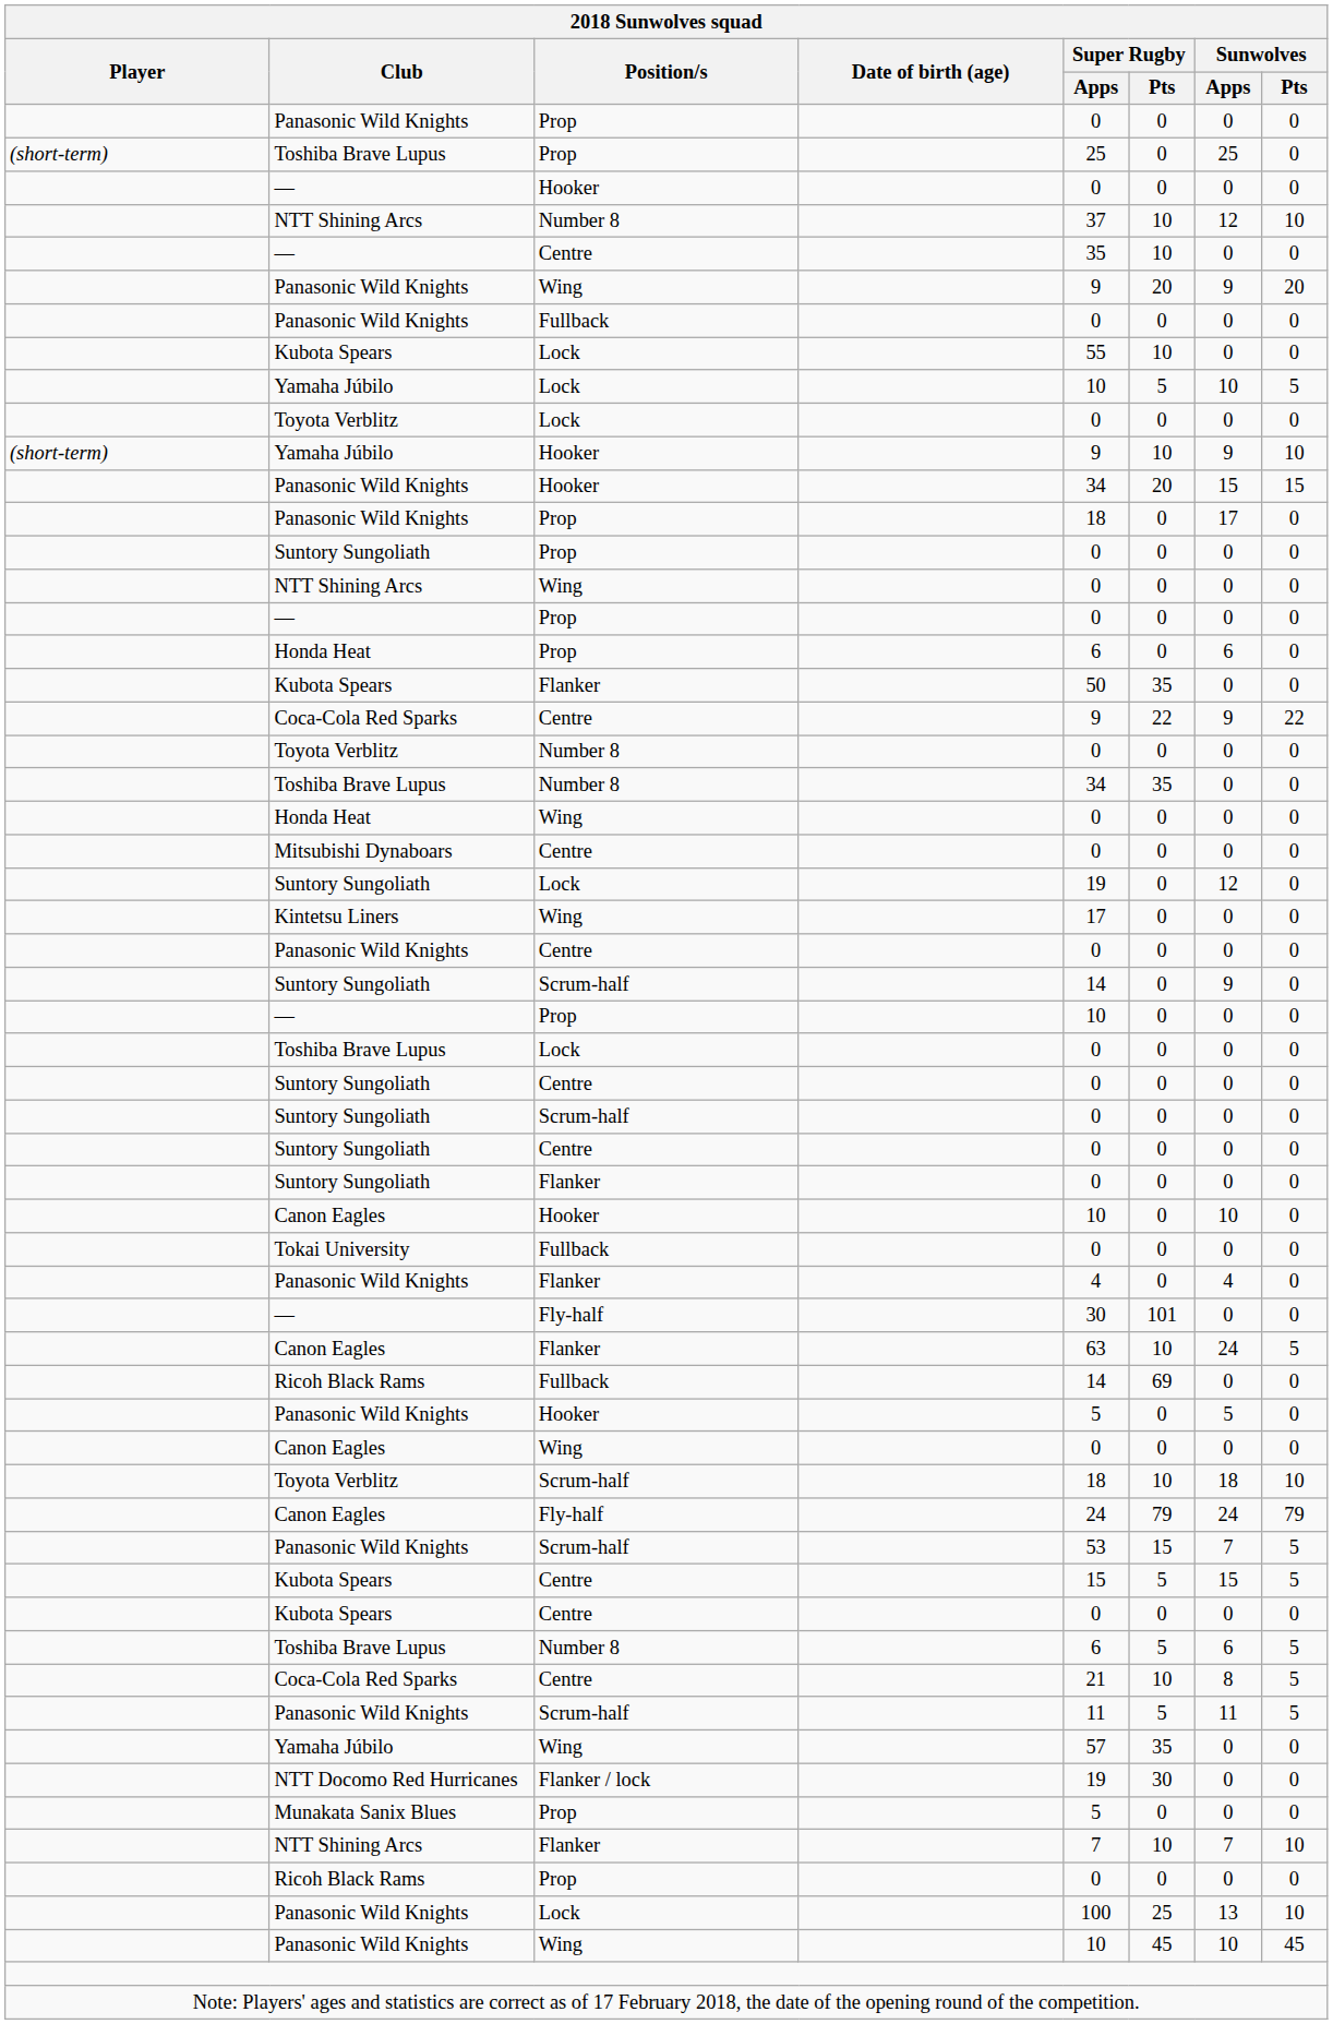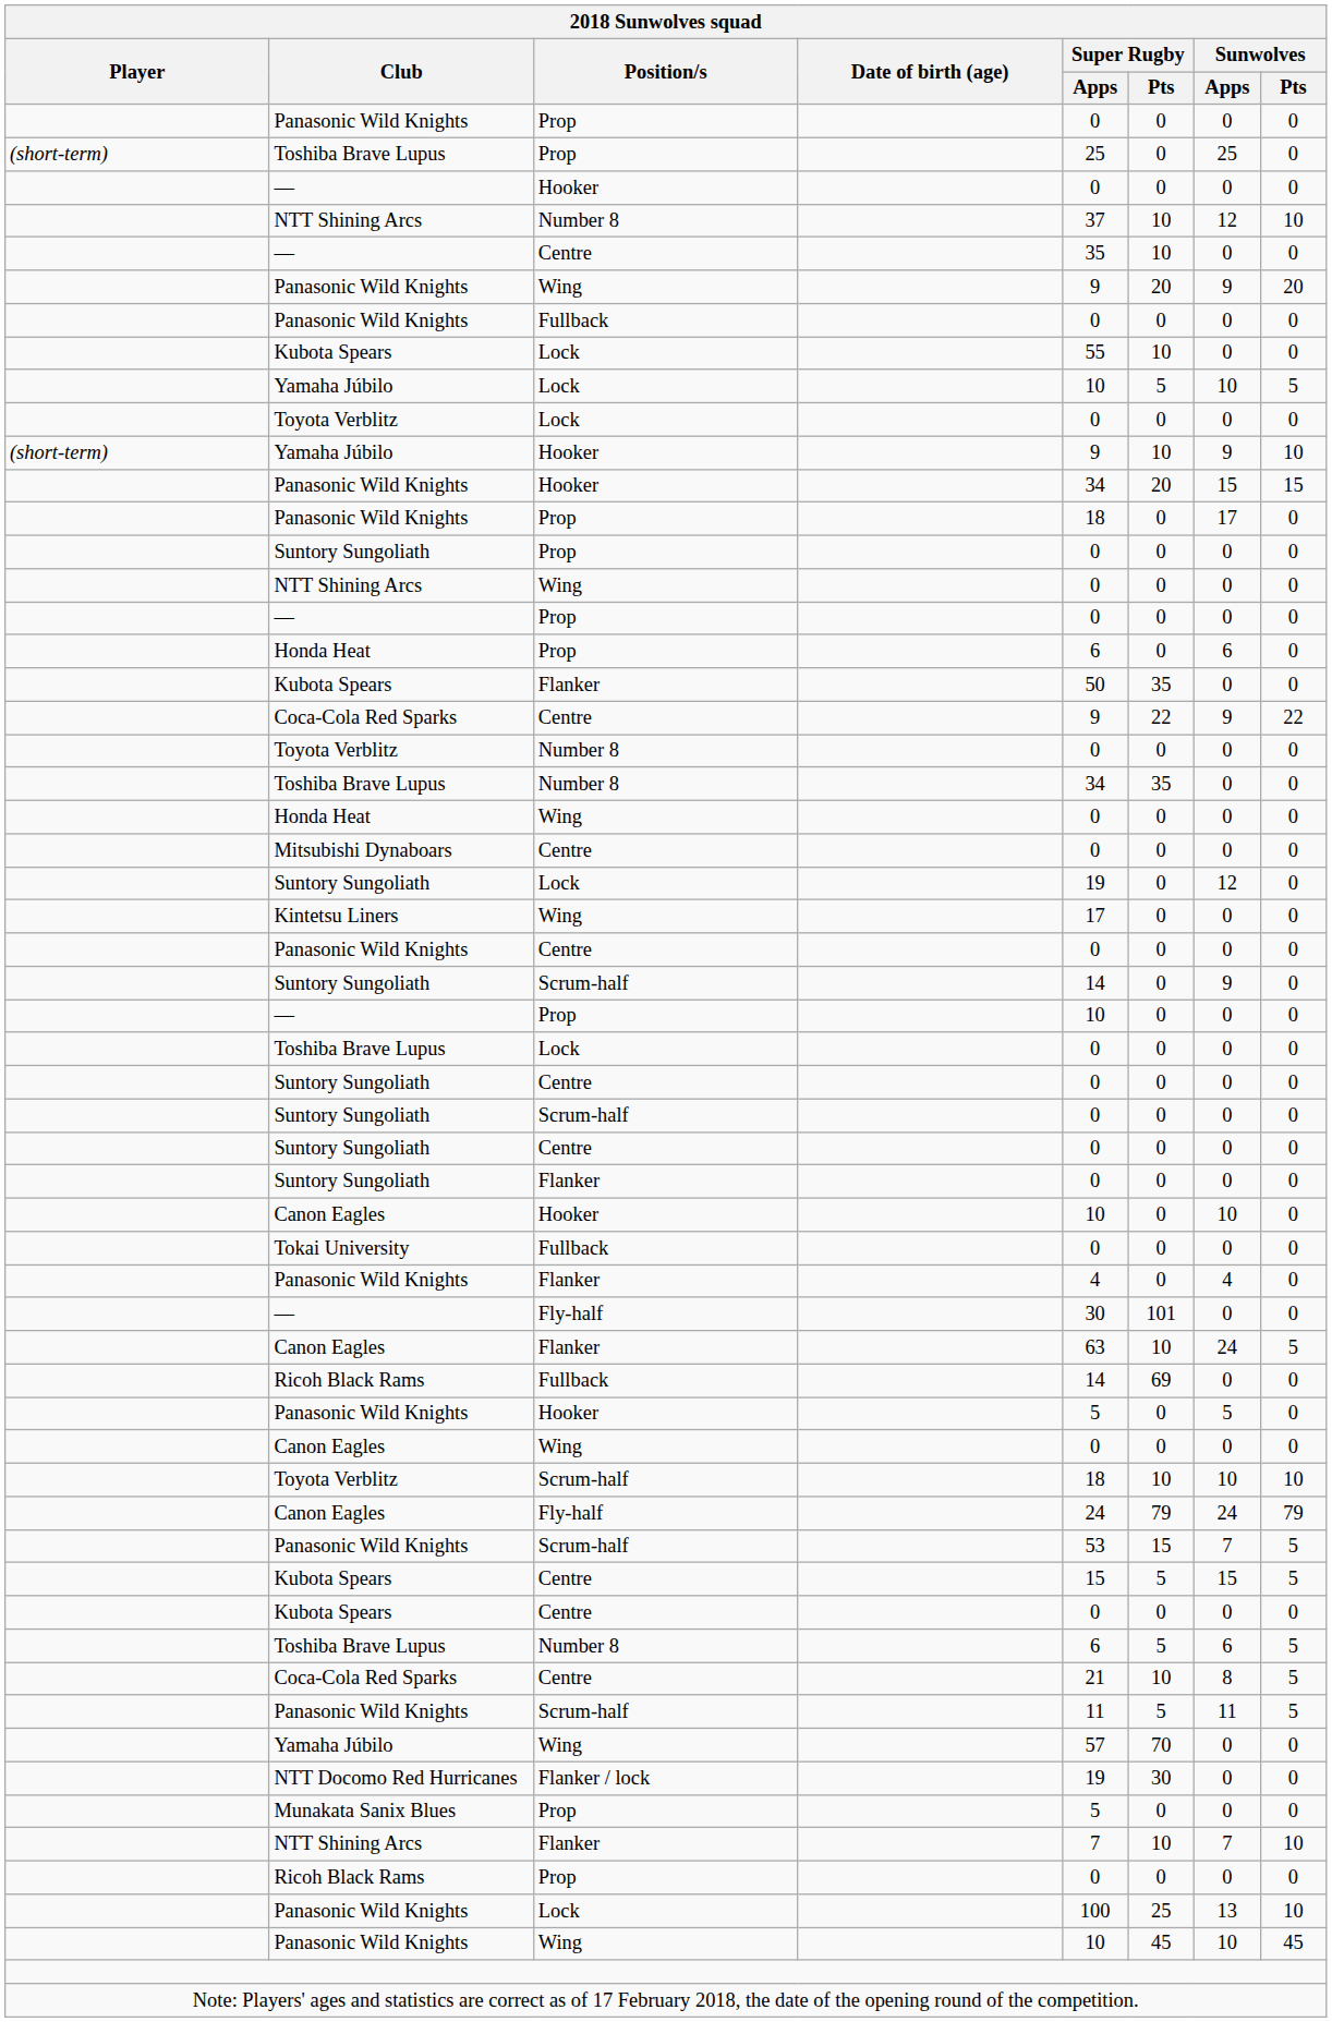Toyota Verblitz / Scrum-half | Sunwolves / Apps: 18 -> 10
Yamaha Júbilo / Wing | Super Rugby / Pts: 35 -> 70
